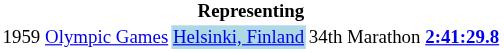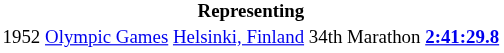Olympic Games | column 1: 1959 -> 1952
Olympic Games | column 3: lightblue background -> no background
